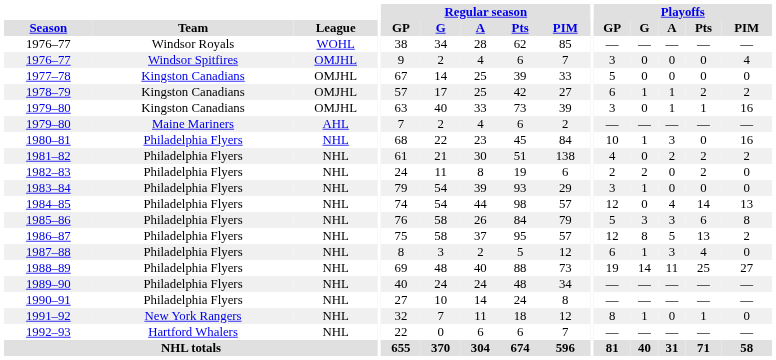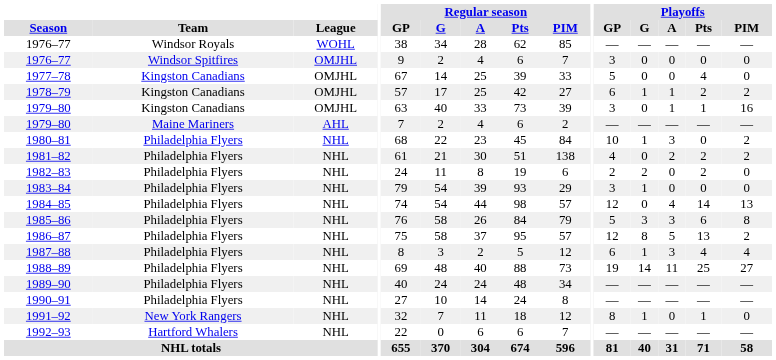1976–77 / Windsor Spitfires | Playoffs / PIM: 4 -> 0
1977–78 | Playoffs / Pts: 0 -> 4
1980–81 | Playoffs / PIM: 16 -> 2
1987–88 | Playoffs / PIM: 0 -> 4
